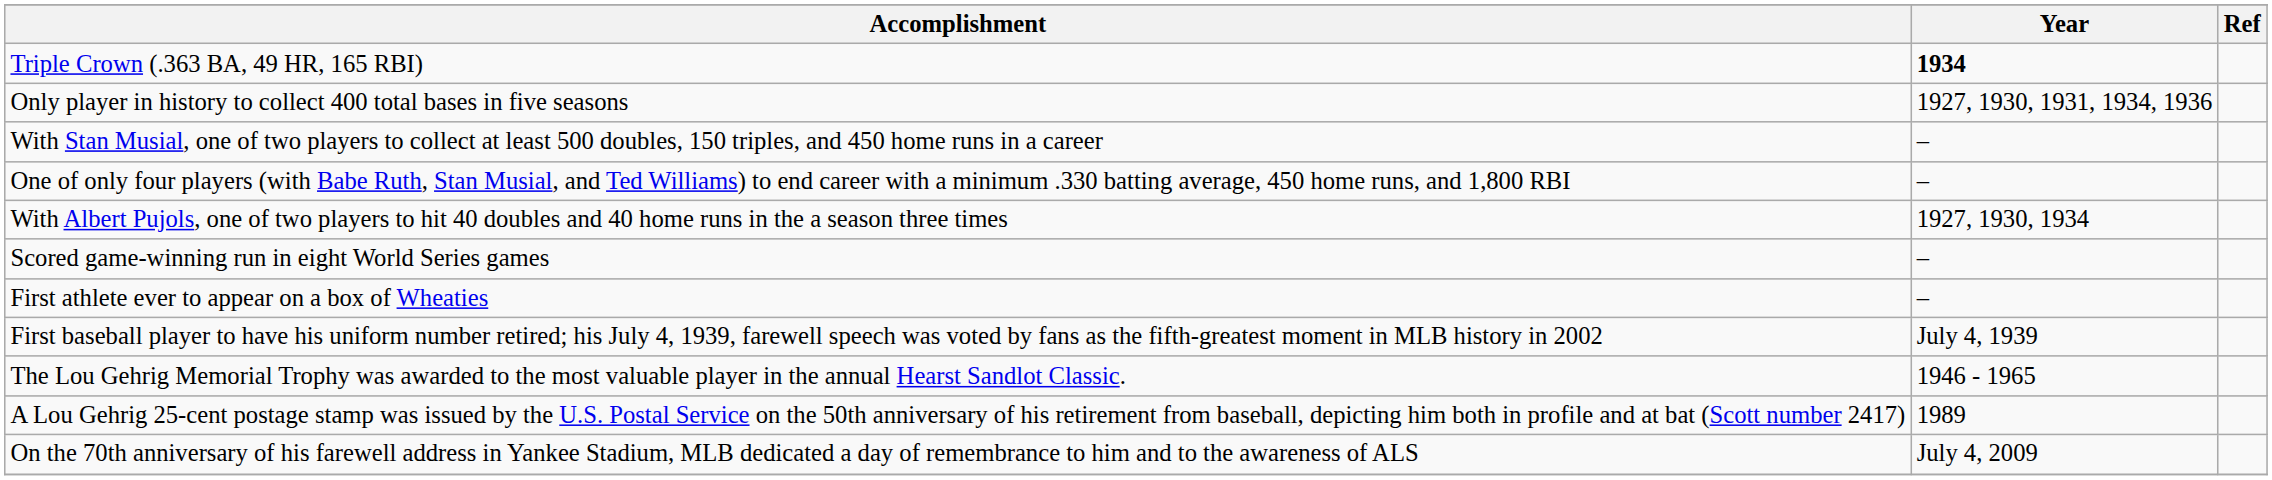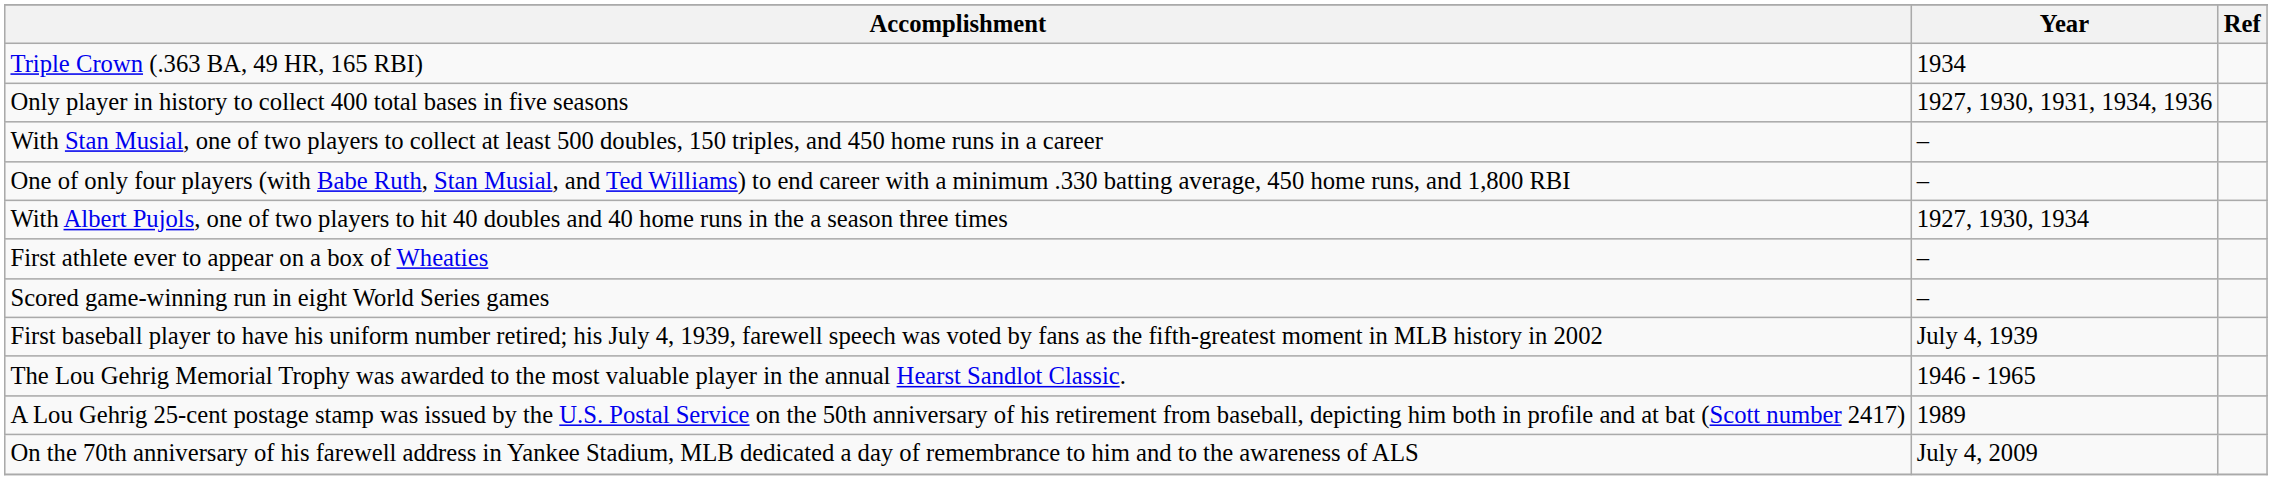Triple Crown (.363 BA, 49 HR, 165 RBI) | Year: bold -> normal
rows swapped: Scored game-winning run in eight World Series games <-> First athlete ever to appear on a box of Wheaties
